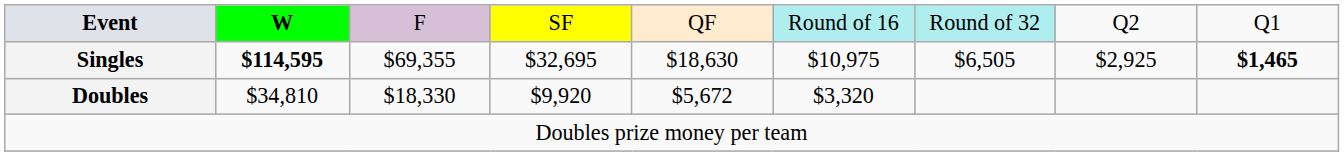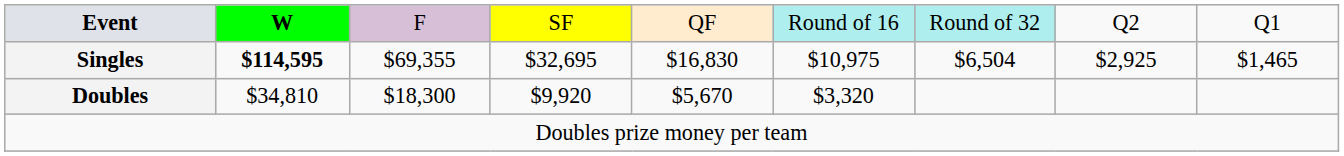Singles | column 5: $18,630 -> $16,830
Singles | column 7: $6,505 -> $6,504
Singles | column 9: bold -> normal
Doubles | column 3: $18,330 -> $18,300
Doubles | column 5: $5,672 -> $5,670
